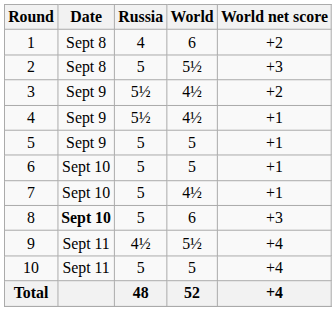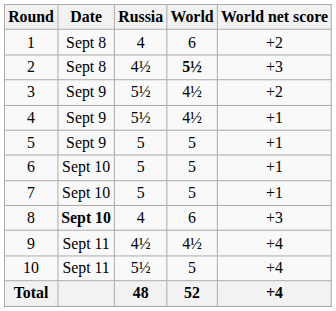2 | Russia: 5 -> 4½
2 | World: normal -> bold
7 | World: 4½ -> 5
8 | Russia: 5 -> 4
9 | World: 5½ -> 4½
10 | Russia: 5 -> 5½
